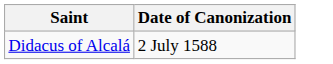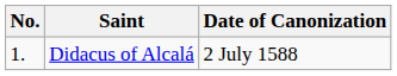+ column: No. | 1.
